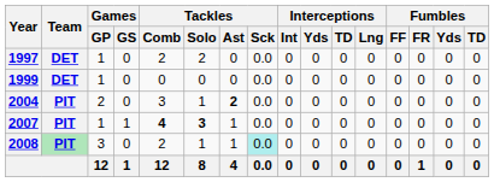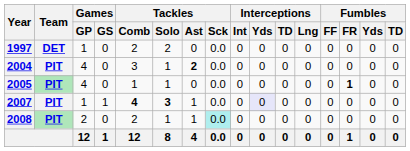- row: 1999 | DET | 1 | 0 | 0 | 0 | 0 | 0.0 | 0 | 0 | 0 | 0 | 0 | 0 | 0 | 0
2004 | Games / GP: 2 -> 4
+ row: 2005 | PIT | 4 | 0 | 1 | 1 | 0 | 0.0 | 0 | 0 | 0 | 0 | 0 | 1 | 0 | 0
2007 | Interceptions / Yds: no background -> lavender background
2008 | Games / GP: 3 -> 2
